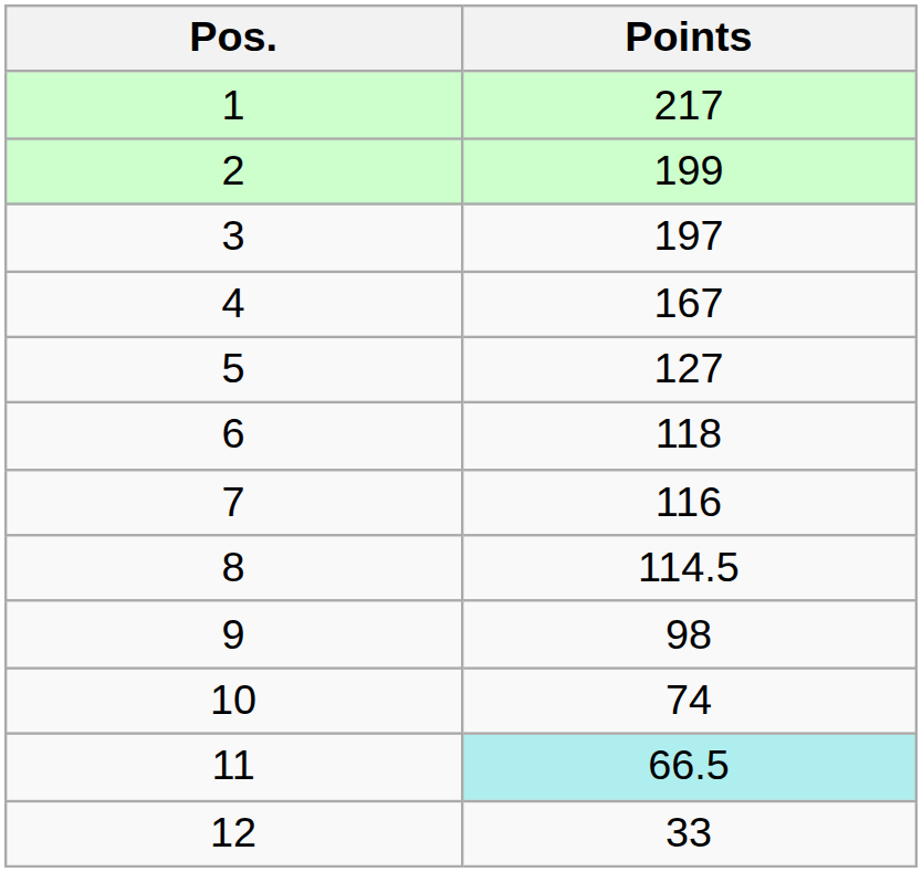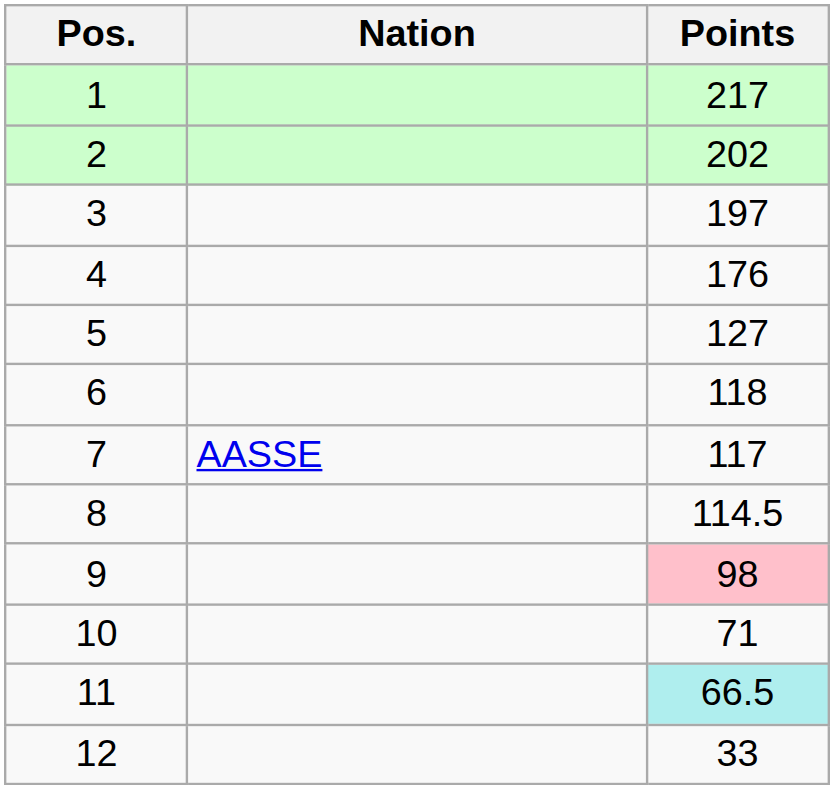+ column: Nation | AASSE
2 | Points: 199 -> 202
4 | Points: 167 -> 176
7 | Points: 116 -> 117
9 | Points: no background -> pink background
10 | Points: 74 -> 71
